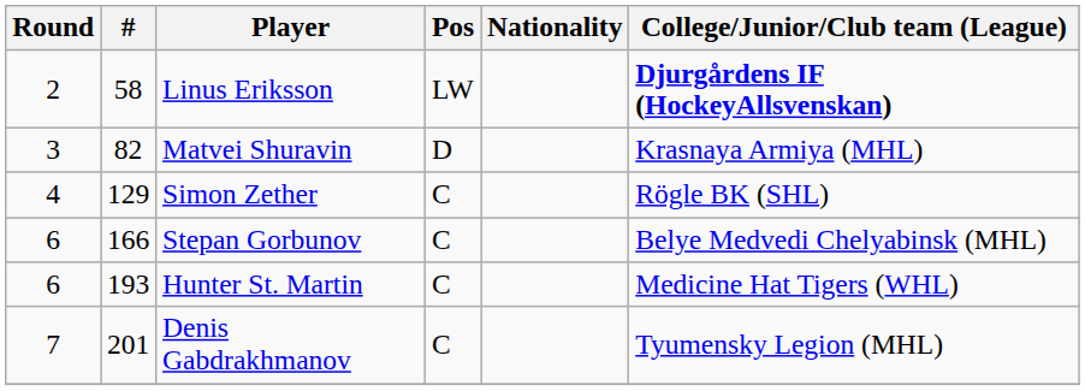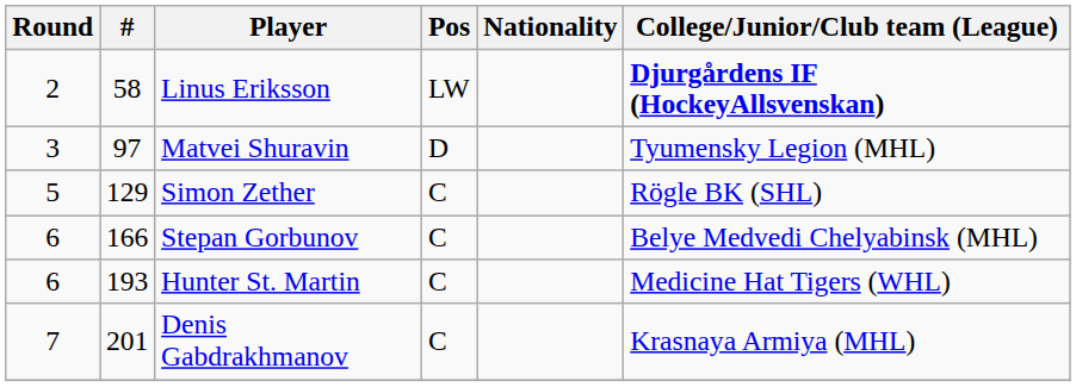Matvei Shuravin | #: 82 -> 97
Matvei Shuravin | College/Junior/Club team (League): Krasnaya Armiya (MHL) -> Tyumensky Legion (MHL)
Simon Zether | Round: 4 -> 5
Denis Gabdrakhmanov | College/Junior/Club team (League): Tyumensky Legion (MHL) -> Krasnaya Armiya (MHL)
